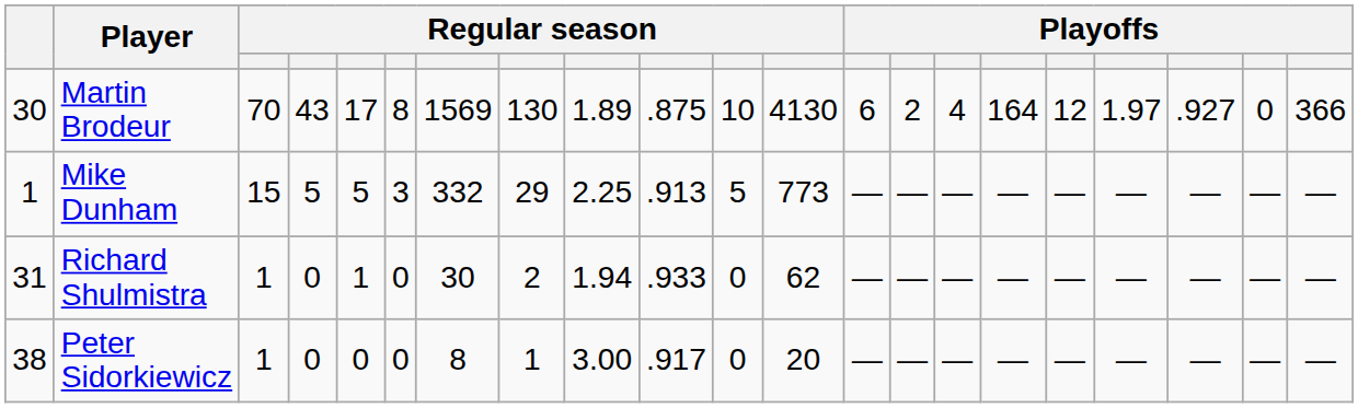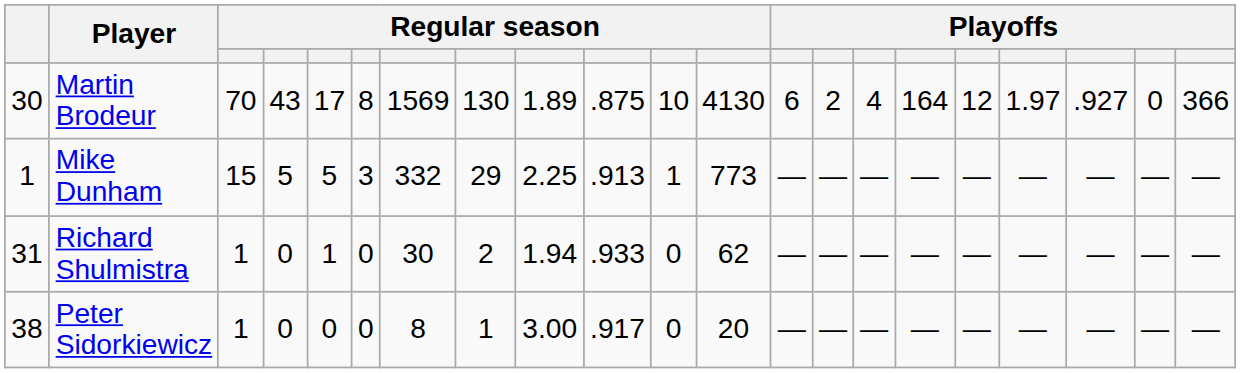Mike Dunham | column 11: 5 -> 1
